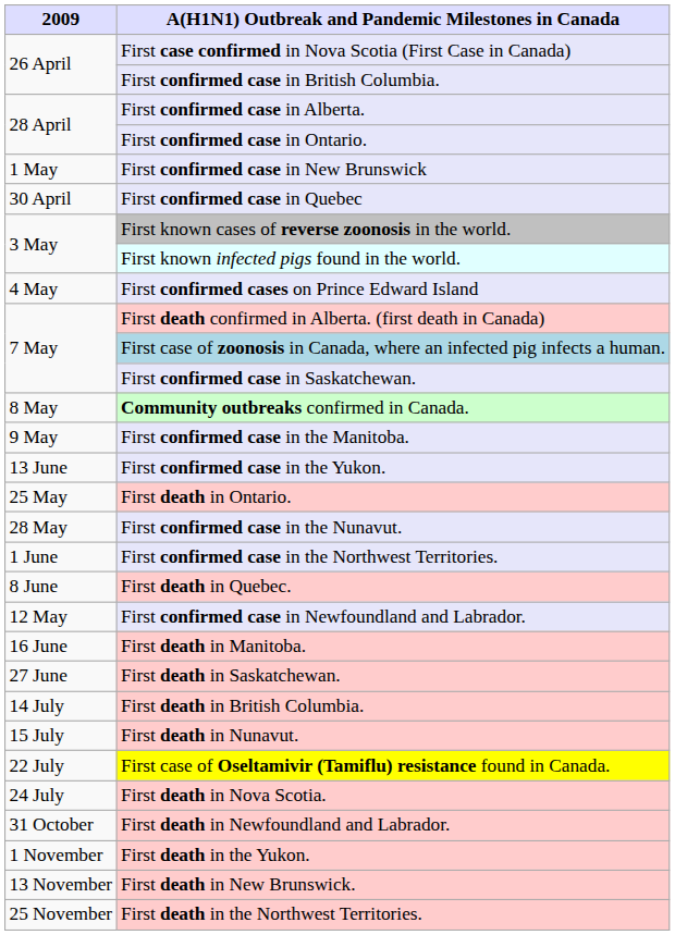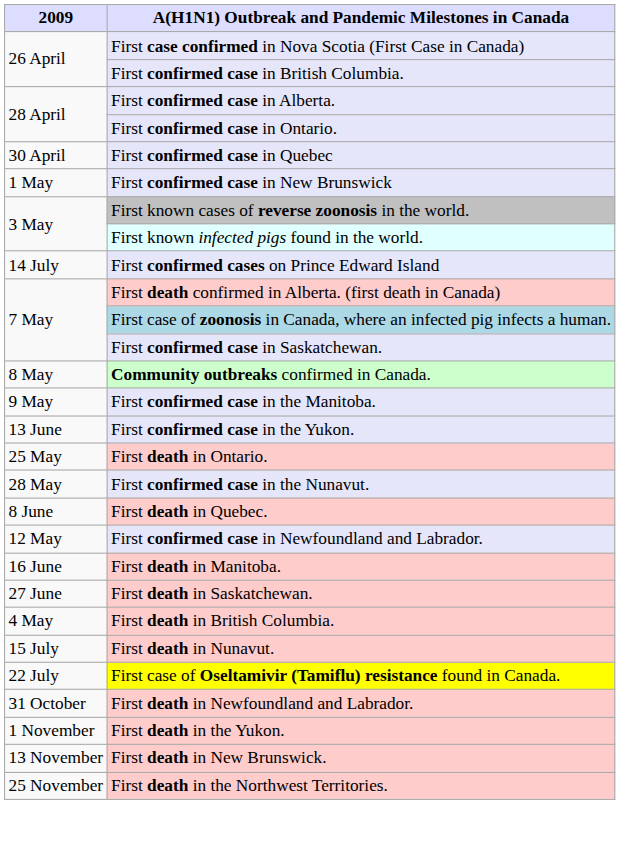rows swapped: First confirmed case in Quebec <-> First confirmed case in New Brunswick
First confirmed cases on Prince Edward Island | 2009: 4 May -> 14 July
- row: 1 June | First confirmed case in the Northwest Territories.
First death in British Columbia. | 2009: 14 July -> 4 May
- row: 24 July | First death in Nova Scotia.
